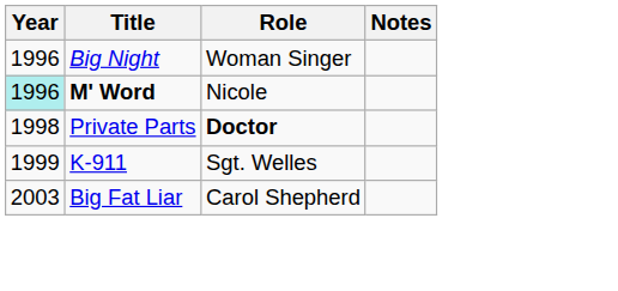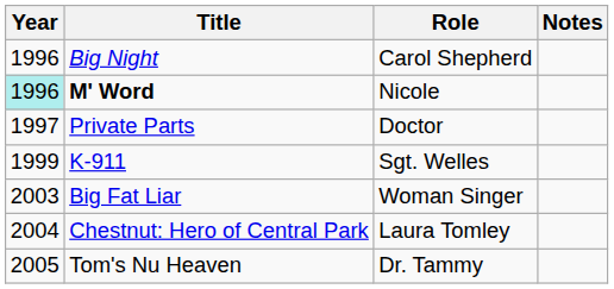Big Night | Role: Woman Singer -> Carol Shepherd
Private Parts | Year: 1998 -> 1997
Private Parts | Role: bold -> normal
Big Fat Liar | Role: Carol Shepherd -> Woman Singer
+ row: 2004 | Chestnut: Hero of Central Park | Laura Tomley
+ row: 2005 | Tom's Nu Heaven | Dr. Tammy
